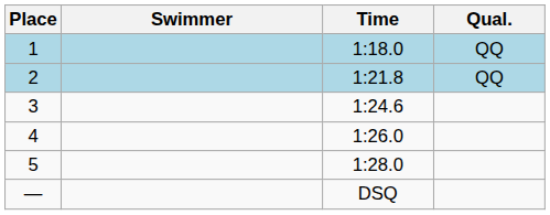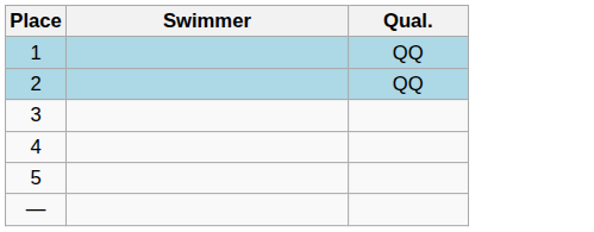- column: Time | 1:18.0 | 1:21.8 | 1:24.6 | 1:26.0 | 1:28.0 | DSQ
